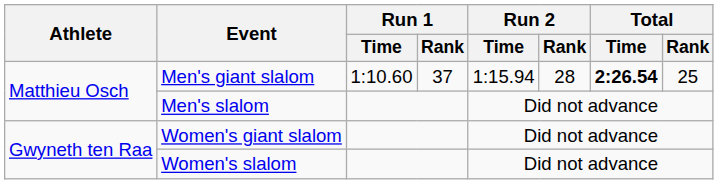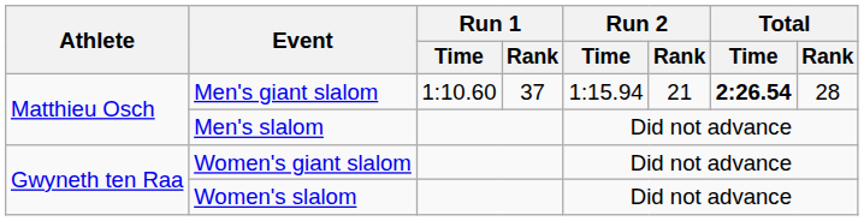Men's giant slalom | Run 2 / Rank: 28 -> 21
Men's giant slalom | Total / Rank: 25 -> 28
